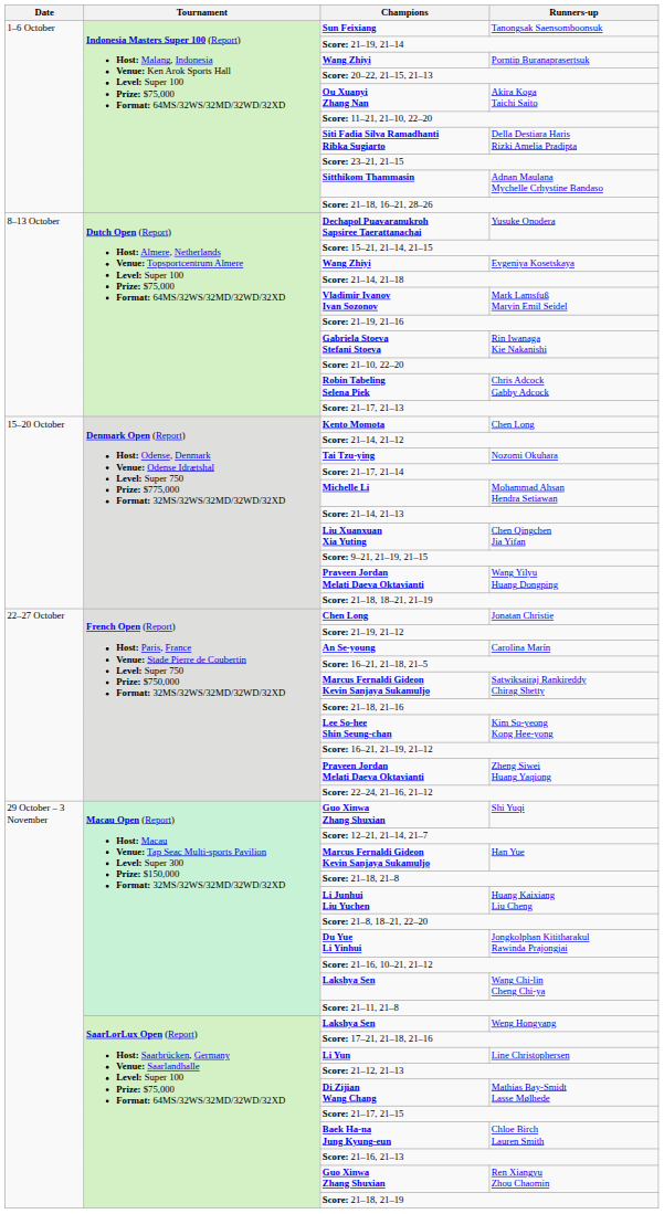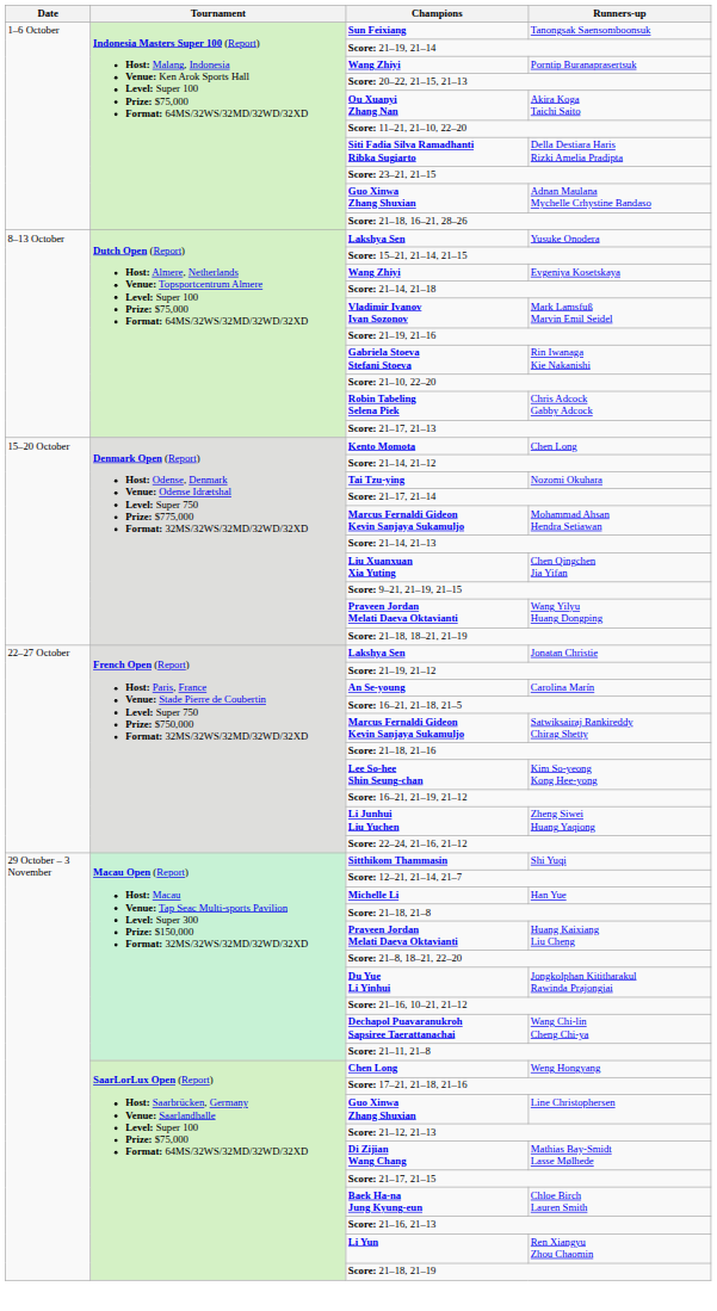Adnan Maulana Mychelle Crhystine Bandaso | Champions: Sitthikom Thammasin -> Guo Xinwa Zhang Shuxian
Yusuke Onodera | Champions: Dechapol Puavaranukroh Sapsiree Taerattanachai -> Lakshya Sen
Mohammad Ahsan Hendra Setiawan | Champions: Michelle Li -> Marcus Fernaldi Gideon Kevin Sanjaya Sukamuljo
Jonatan Christie | Champions: Chen Long -> Lakshya Sen
Zheng Siwei Huang Yaqiong | Champions: Praveen Jordan Melati Daeva Oktavianti -> Li Junhui Liu Yuchen
Shi Yuqi | Champions: Guo Xinwa Zhang Shuxian -> Sitthikom Thammasin
Han Yue | Champions: Marcus Fernaldi Gideon Kevin Sanjaya Sukamuljo -> Michelle Li
Huang Kaixiang Liu Cheng | Champions: Li Junhui Liu Yuchen -> Praveen Jordan Melati Daeva Oktavianti
Wang Chi-lin Cheng Chi-ya | Champions: Lakshya Sen -> Dechapol Puavaranukroh Sapsiree Taerattanachai
Weng Hongyang | Champions: Lakshya Sen -> Chen Long
Line Christophersen | Champions: Li Yun -> Guo Xinwa Zhang Shuxian
Ren Xiangyu Zhou Chaomin | Champions: Guo Xinwa Zhang Shuxian -> Li Yun
